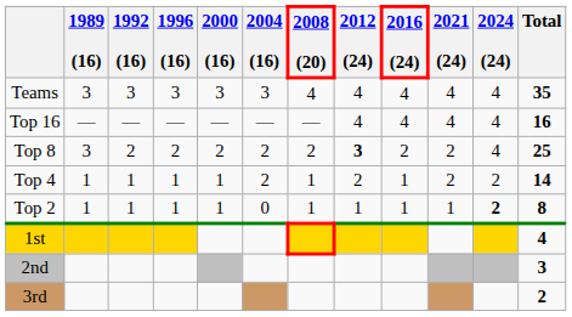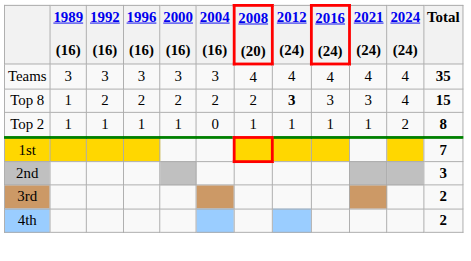- row: Top 16 | — | — | — | — | — | — | 4 | 4 | 4 | 4 | 16
Top 8 | 1989 (16): 3 -> 1
Top 8 | 2016 (24): 2 -> 3
Top 8 | 2021 (24): 2 -> 3
Top 8 | Total: 25 -> 15
- row: Top 4 | 1 | 1 | 1 | 1 | 2 | 1 | 2 | 1 | 2 | 2 | 14
Top 2 | 2024 (24): bold -> normal
1st | Total: 4 -> 7
+ row: 4th | 2
